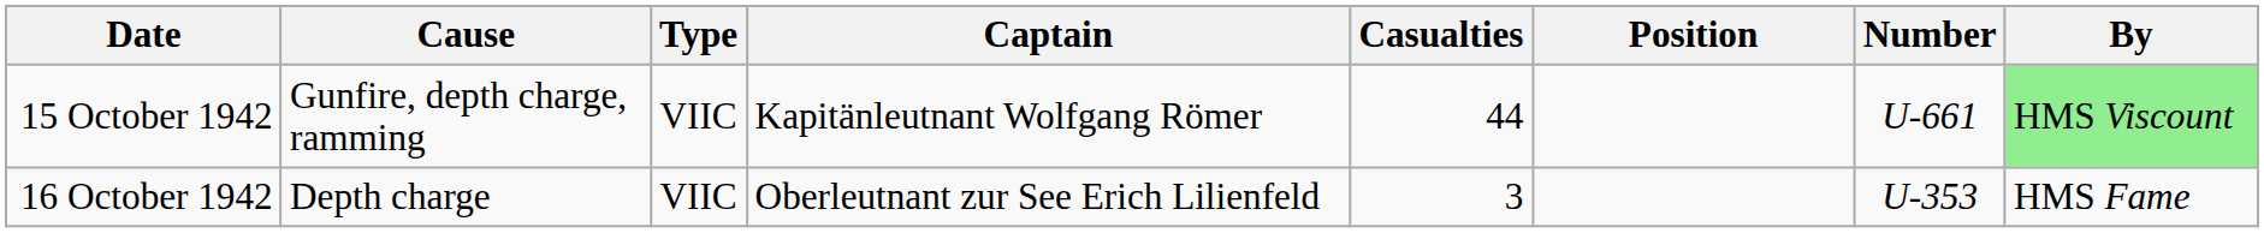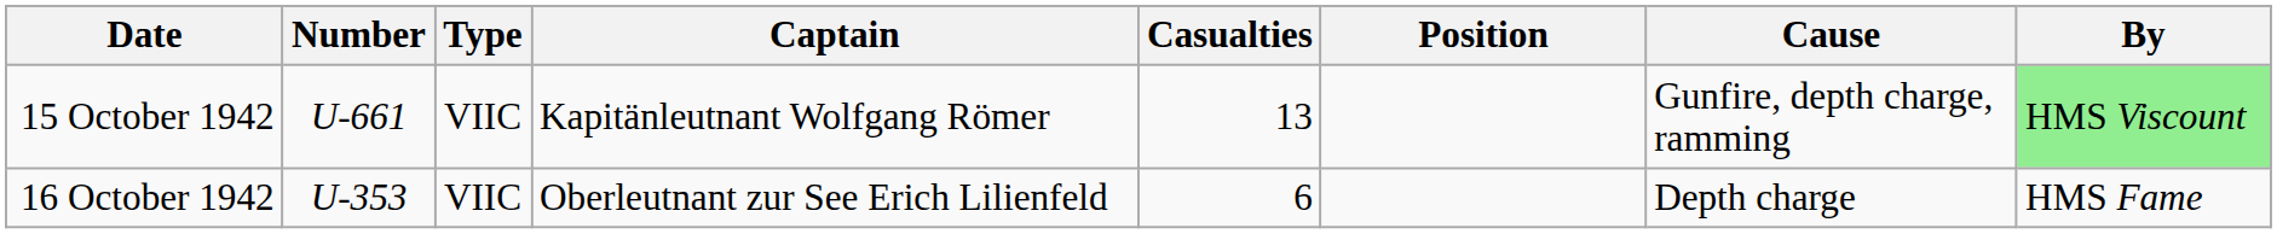columns swapped: Number <-> Cause
15 October 1942 | Casualties: 44 -> 13
16 October 1942 | Casualties: 3 -> 6
